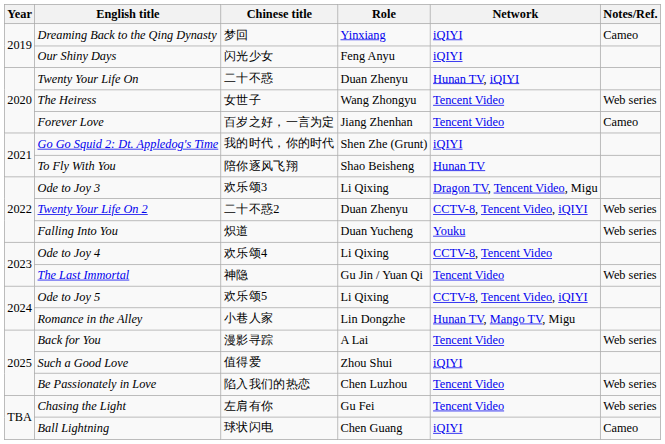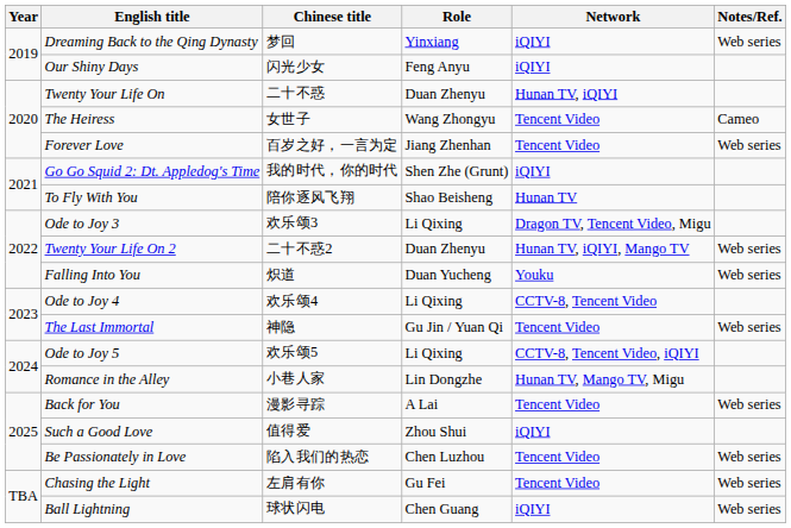Dreaming Back to the Qing Dynasty | Notes/Ref.: Cameo -> Web series
The Heiress | Notes/Ref.: Web series -> Cameo
Forever Love | Notes/Ref.: Cameo -> Web series
Twenty Your Life On 2 | Network: CCTV-8, Tencent Video, iQIYI -> Hunan TV, iQIYI, Mango TV
Ball Lightning | Notes/Ref.: Cameo -> Web series
